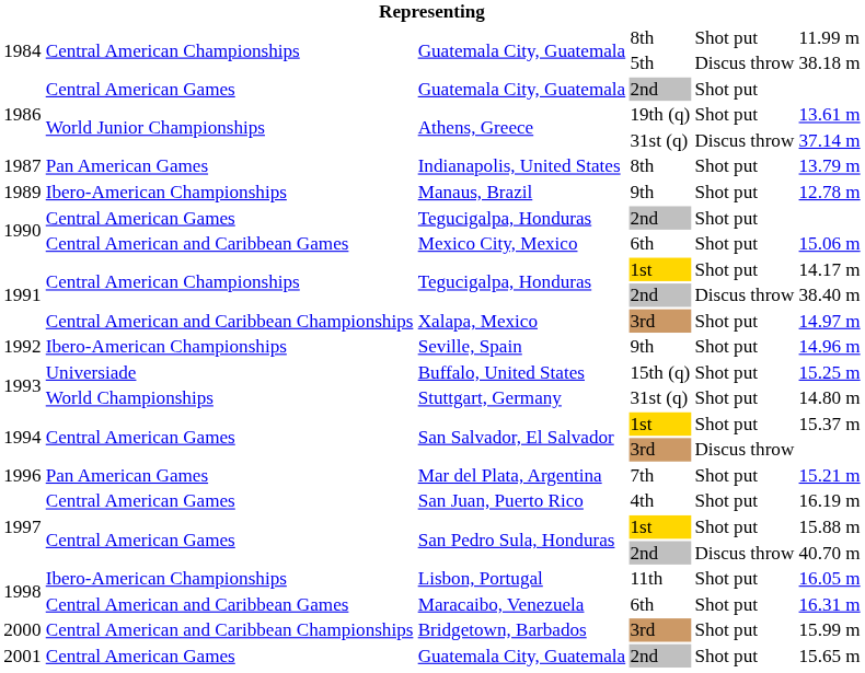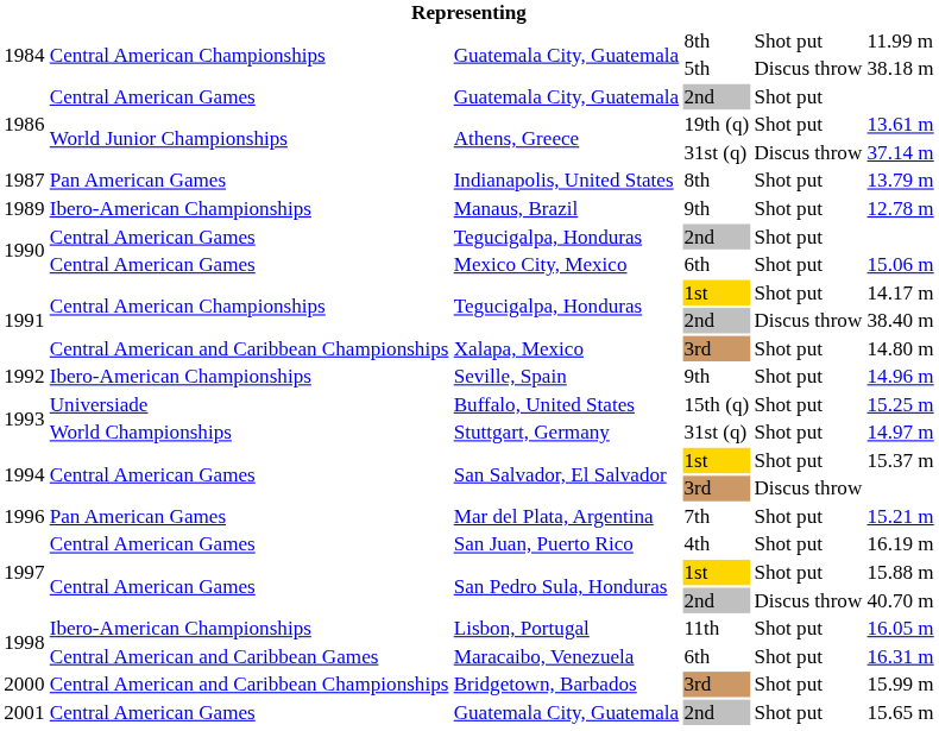Mexico City, Mexico | column 2: Central American and Caribbean Games -> Central American Games
Xalapa, Mexico | column 6: 14.97 m -> 14.80 m
Stuttgart, Germany | column 6: 14.80 m -> 14.97 m
